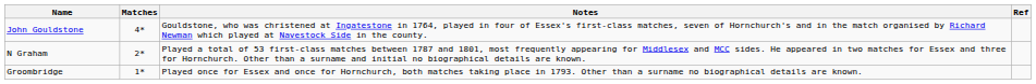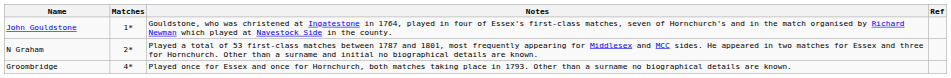John Gouldstone | Matches: 4* -> 1*
Groombridge | Matches: 1* -> 4*
